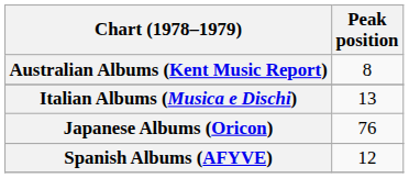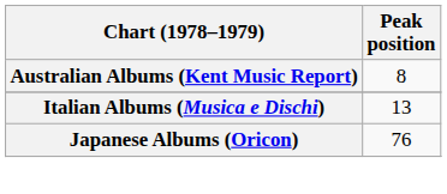- row: Spanish Albums (AFYVE) | 12
